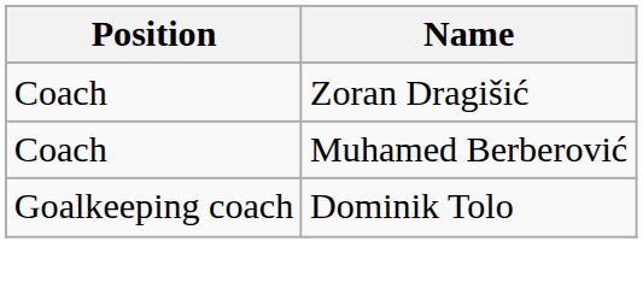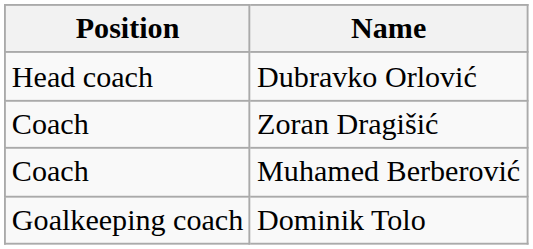+ row: Head coach | Dubravko Orlović
